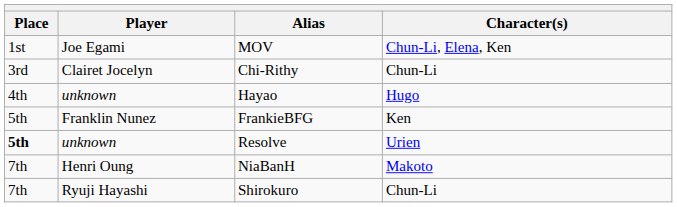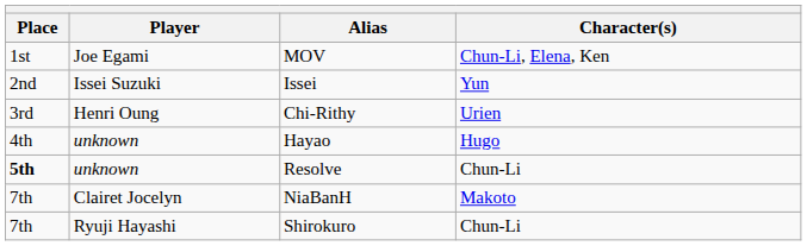+ row: 2nd | Issei Suzuki | Issei | Yun
Chi-Rithy | Player: Clairet Jocelyn -> Henri Oung
Chi-Rithy | Character(s): Chun-Li -> Urien
- row: 5th | Franklin Nunez | FrankieBFG | Ken
Resolve | Character(s): Urien -> Chun-Li
NiaBanH | Player: Henri Oung -> Clairet Jocelyn
